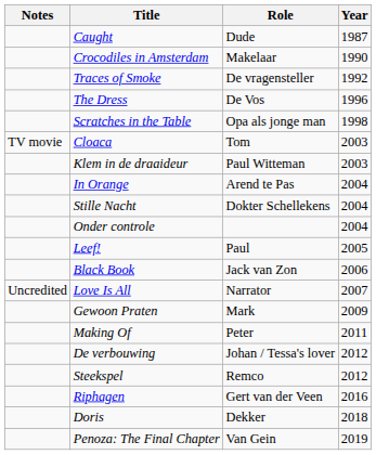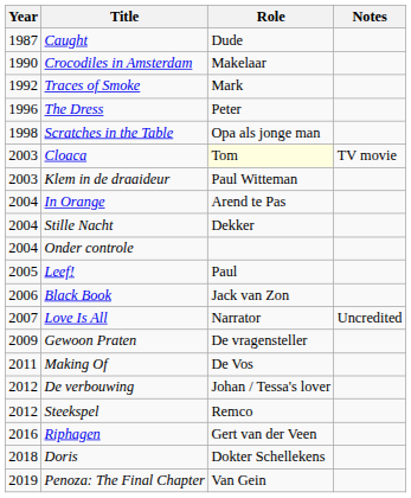columns swapped: Year <-> Notes
Traces of Smoke | Role: De vragensteller -> Mark
The Dress | Role: De Vos -> Peter
Cloaca | Role: no background -> lightyellow background
Stille Nacht | Role: Dokter Schellekens -> Dekker
Gewoon Praten | Role: Mark -> De vragensteller
Making Of | Role: Peter -> De Vos
Doris | Role: Dekker -> Dokter Schellekens
